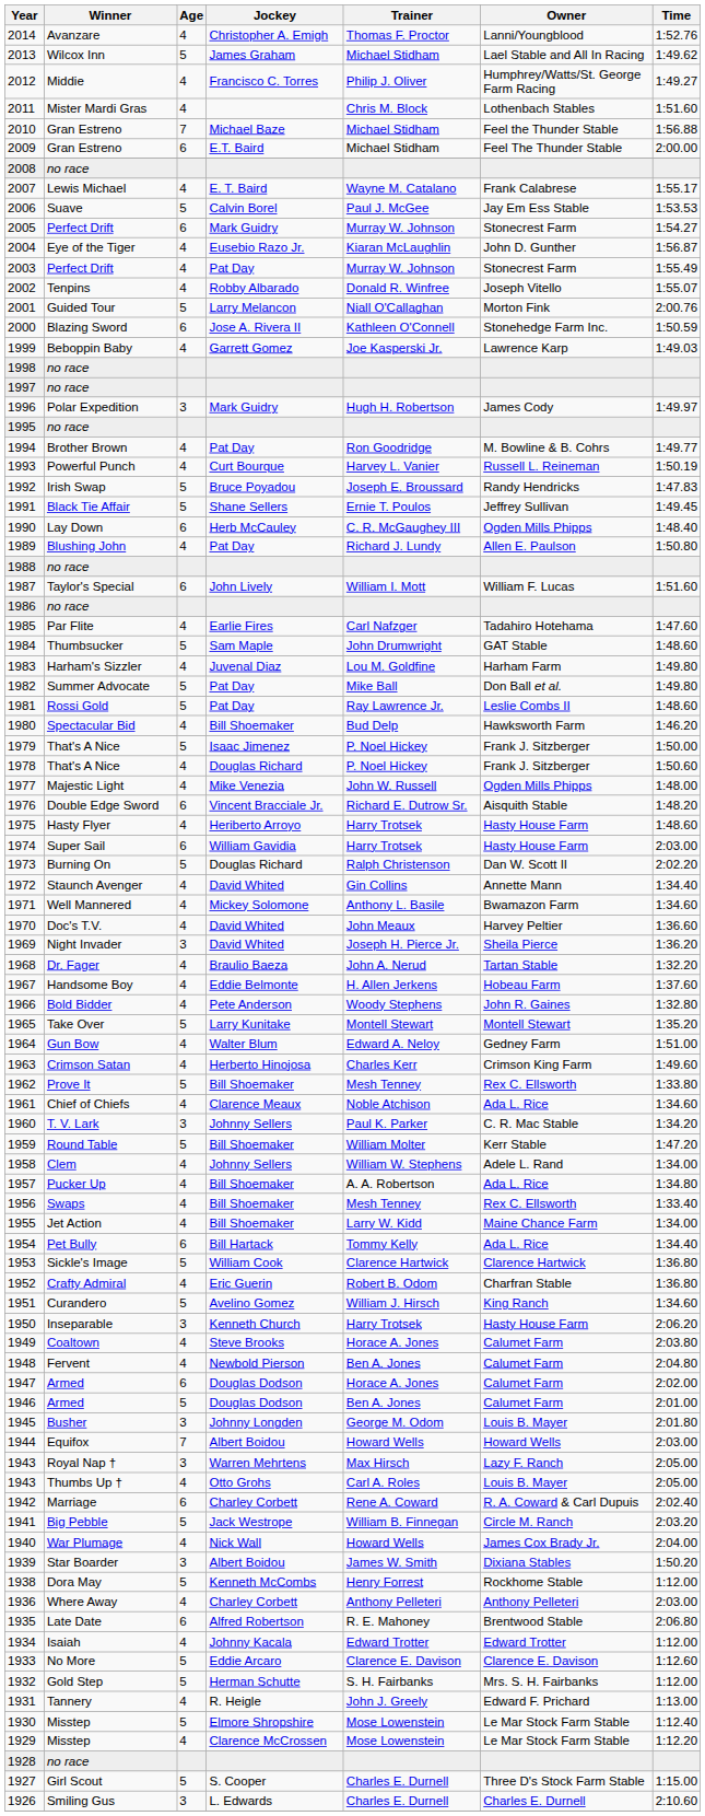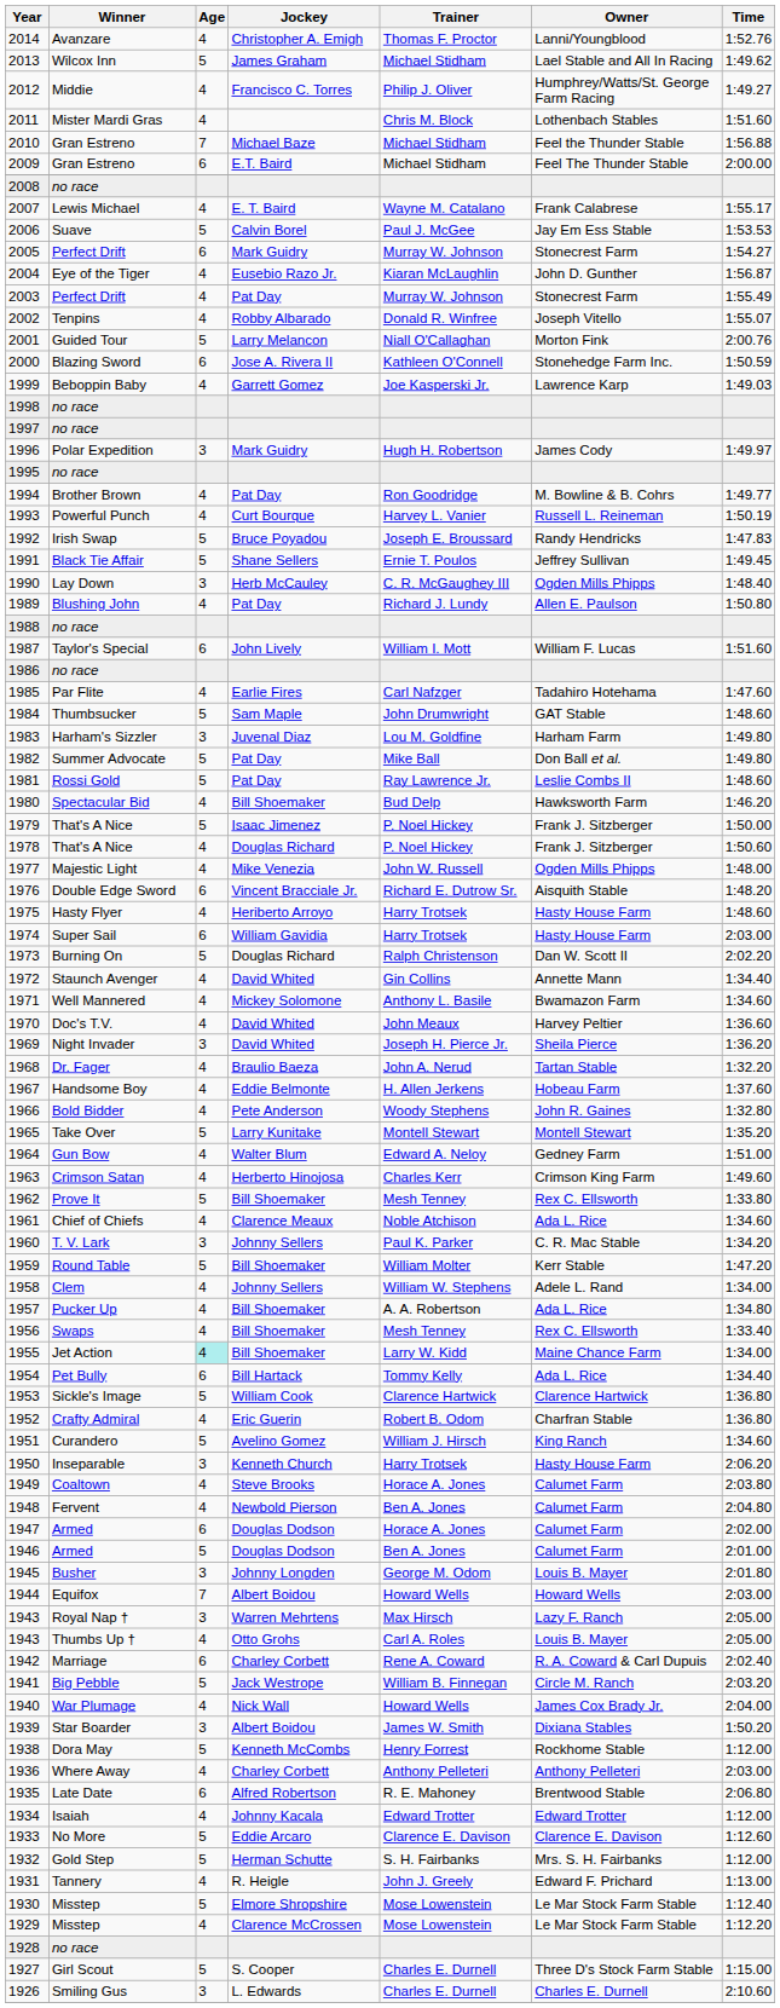1990 | Age: 6 -> 3
1983 | Age: 4 -> 3
1955 | Age: no background -> paleturquoise background
